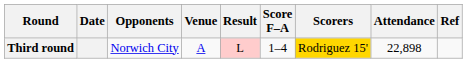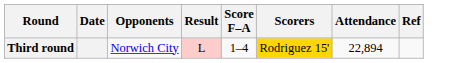- column: Venue | A
Third round | Attendance: 22,898 -> 22,894
